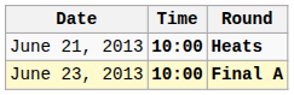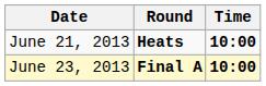columns swapped: Time <-> Round
